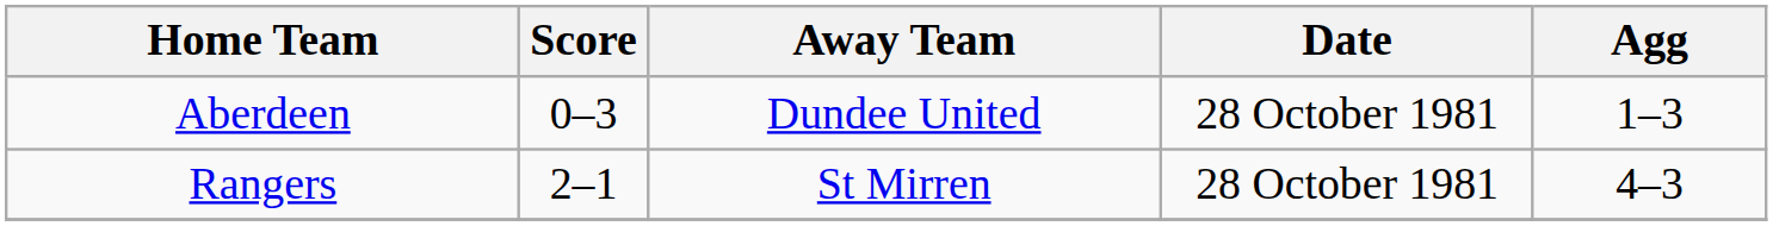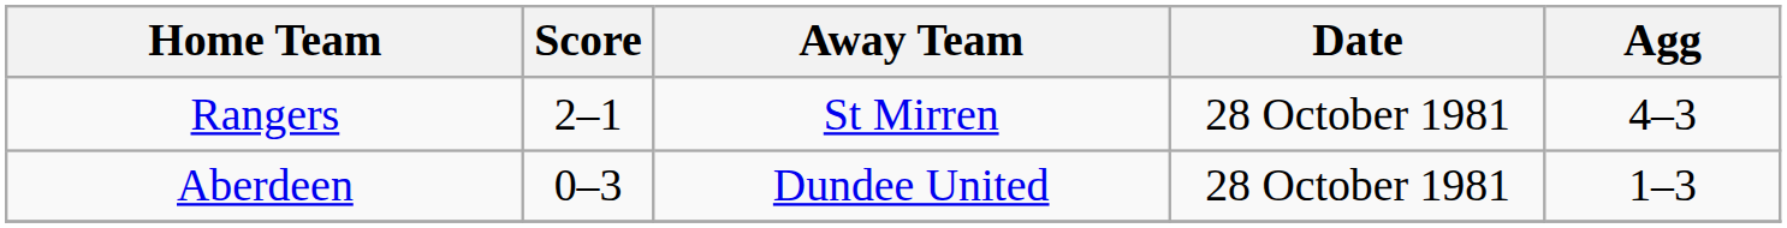rows swapped: Aberdeen <-> Rangers
